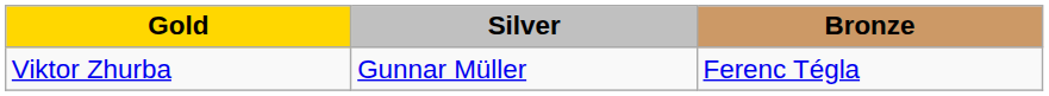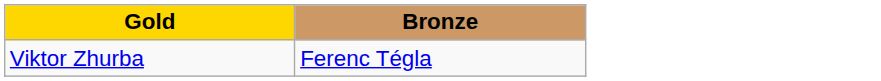- column: Silver | Gunnar Müller
